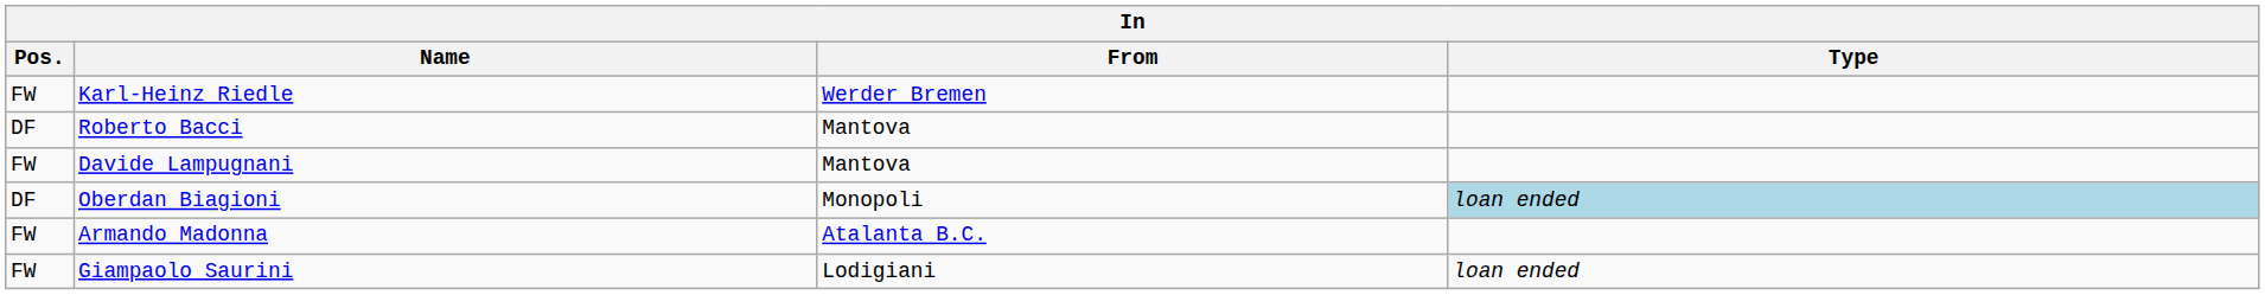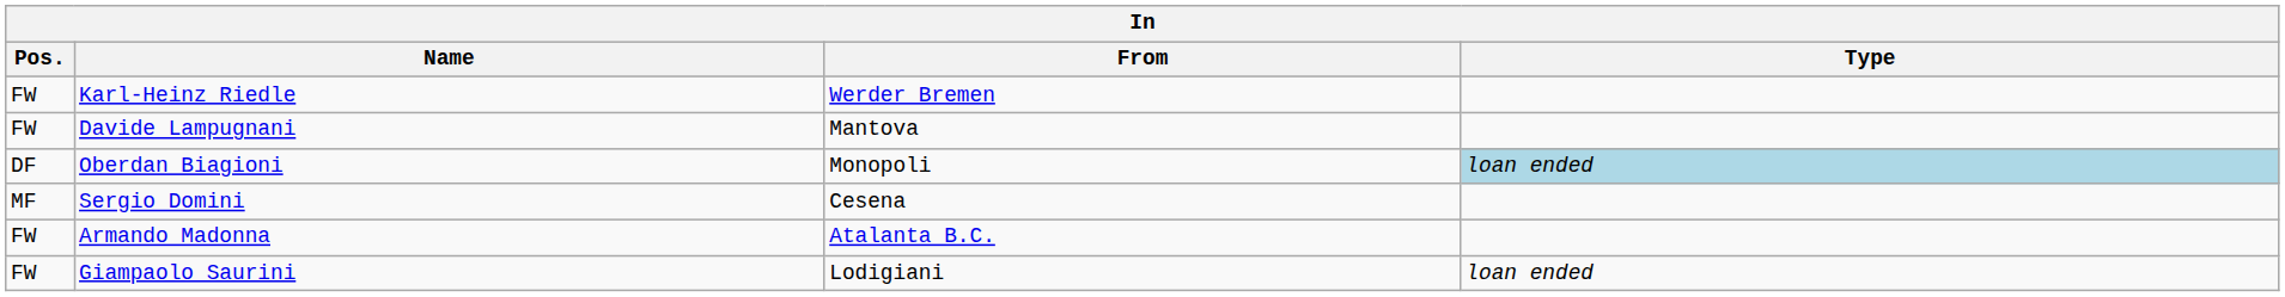- row: DF | Roberto Bacci | Mantova
+ row: MF | Sergio Domini | Cesena
